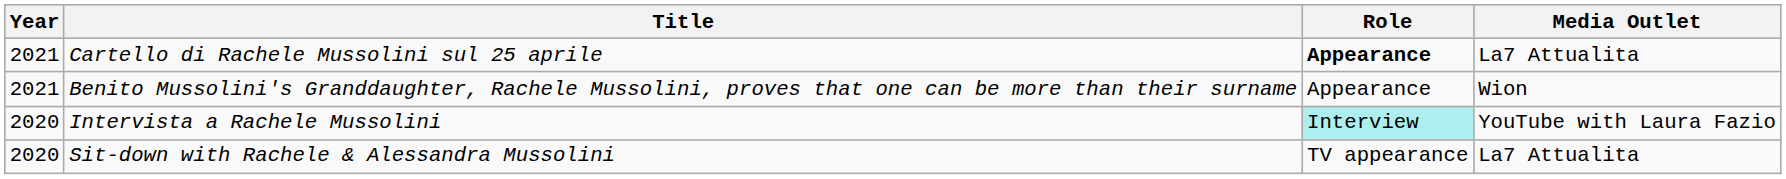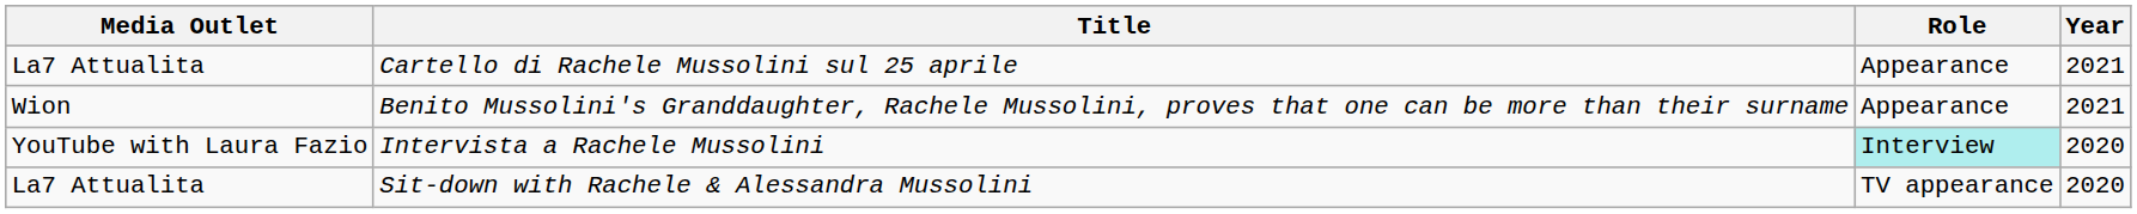columns swapped: Year <-> Media Outlet
Cartello di Rachele Mussolini sul 25 aprile | Role: bold -> normal
